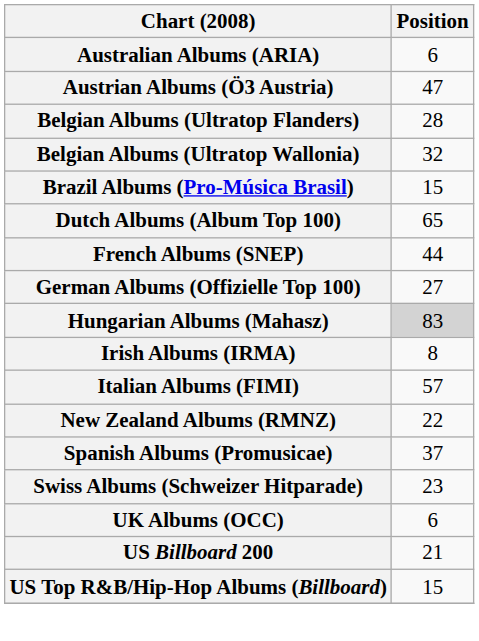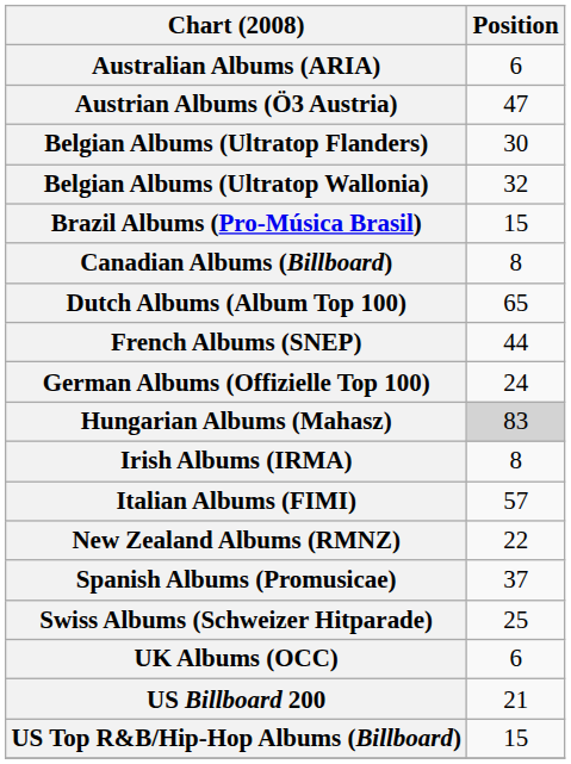Belgian Albums (Ultratop Flanders) | Position: 28 -> 30
+ row: Canadian Albums (Billboard) | 8
German Albums (Offizielle Top 100) | Position: 27 -> 24
Swiss Albums (Schweizer Hitparade) | Position: 23 -> 25
